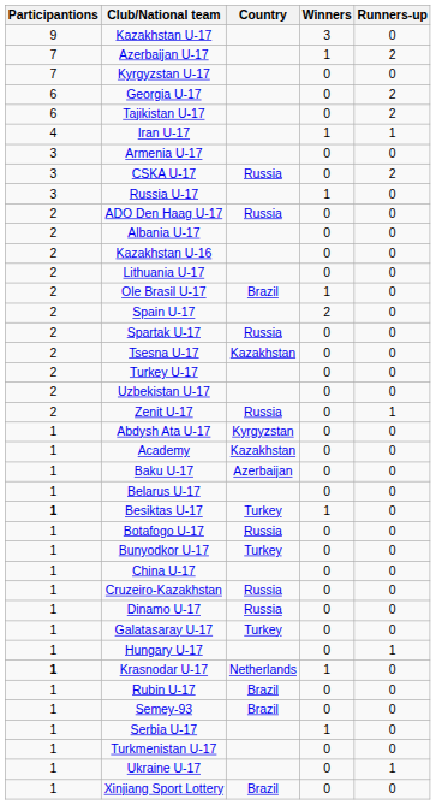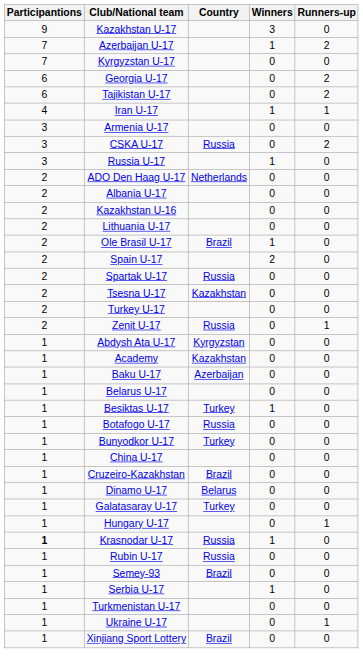ADO Den Haag U-17 | Country: Russia -> Netherlands
- row: 2 | Uzbekistan U-17 | 0 | 0
Besiktas U-17 | Participantions: bold -> normal
Cruzeiro-Kazakhstan | Country: Russia -> Brazil
Dinamo U-17 | Country: Russia -> Belarus
Krasnodar U-17 | Country: Netherlands -> Russia
Rubin U-17 | Country: Brazil -> Russia
